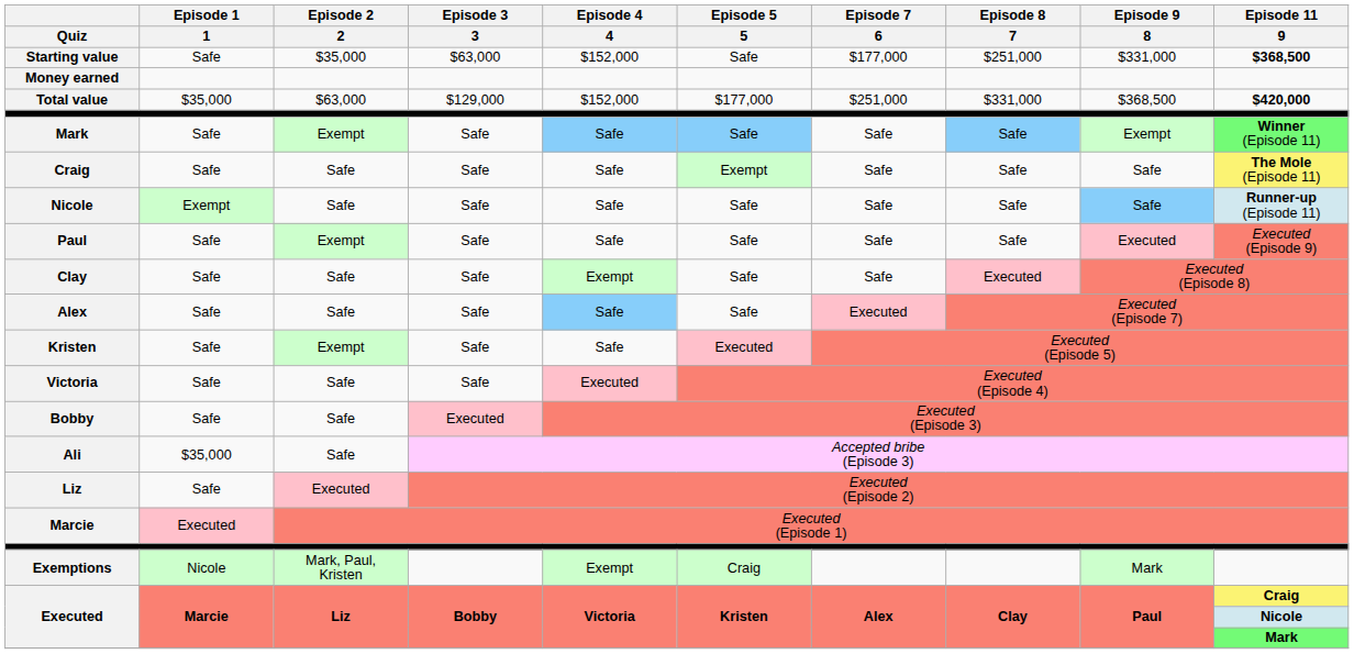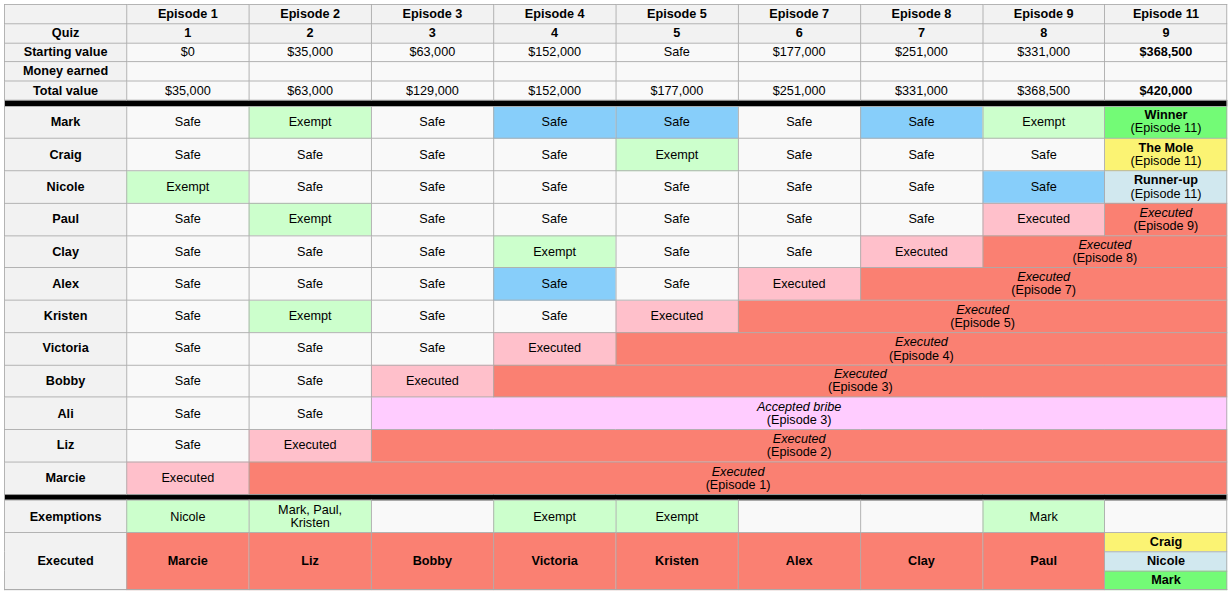Starting value | Episode 1 / 1: Safe -> $0
Ali | Episode 1 / 1: $35,000 -> Safe
Exemptions | Episode 5 / 5: Craig -> Exempt
